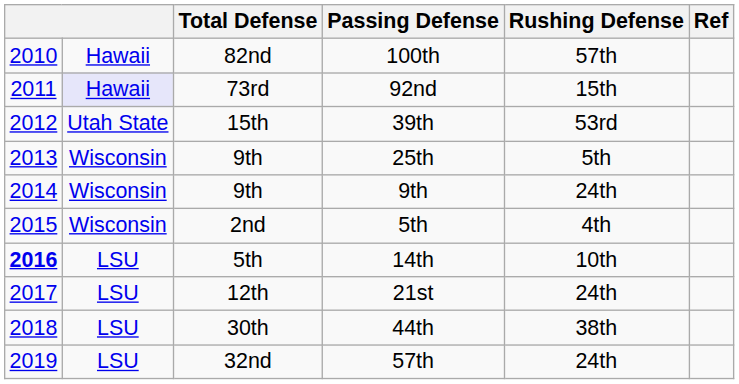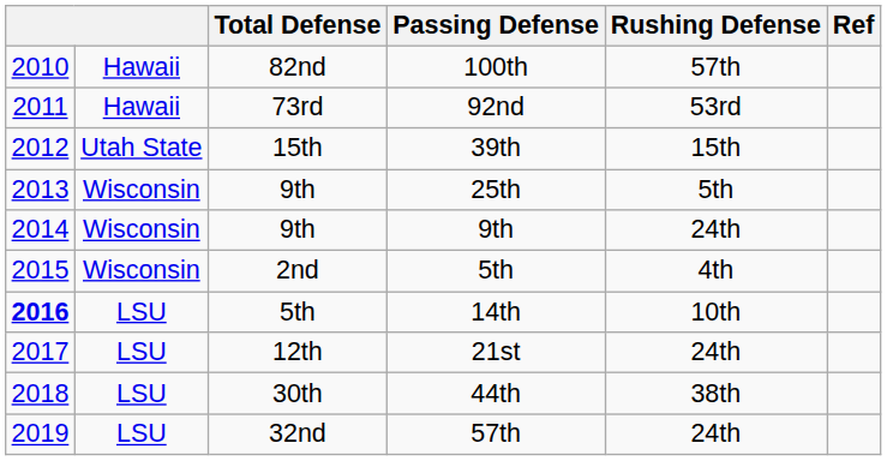92nd | column 2: lavender background -> no background
92nd | Rushing Defense: 15th -> 53rd
39th | Rushing Defense: 53rd -> 15th
